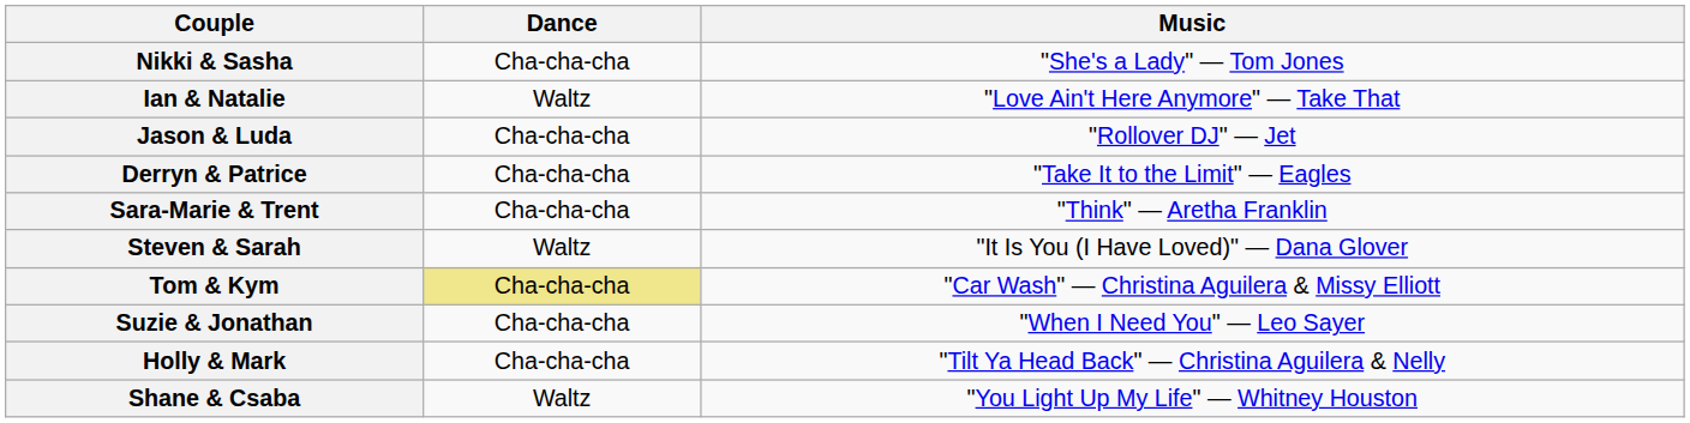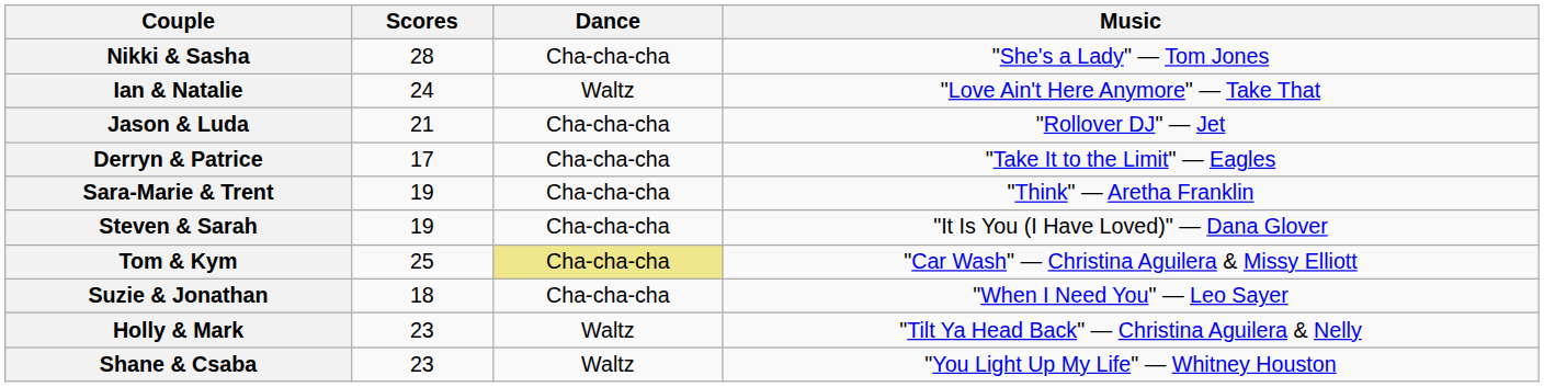+ column: Scores | 28 | 24 | 21 | 17 | 19 | 19 | 25 | 18 | 23 | 23
Steven & Sarah | Dance: Waltz -> Cha-cha-cha
Holly & Mark | Dance: Cha-cha-cha -> Waltz
